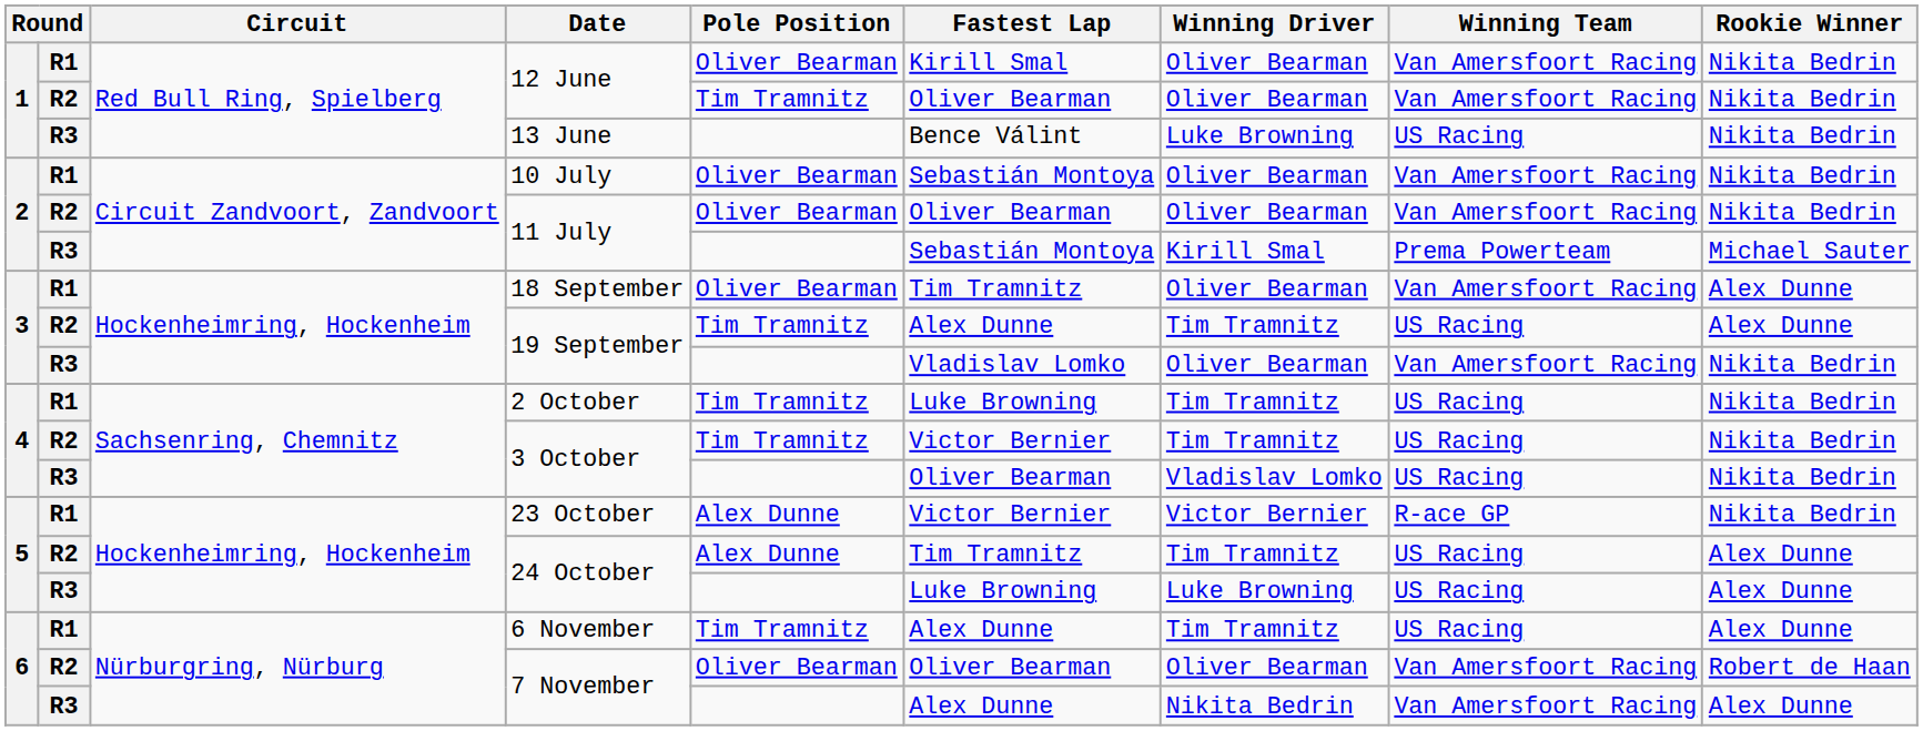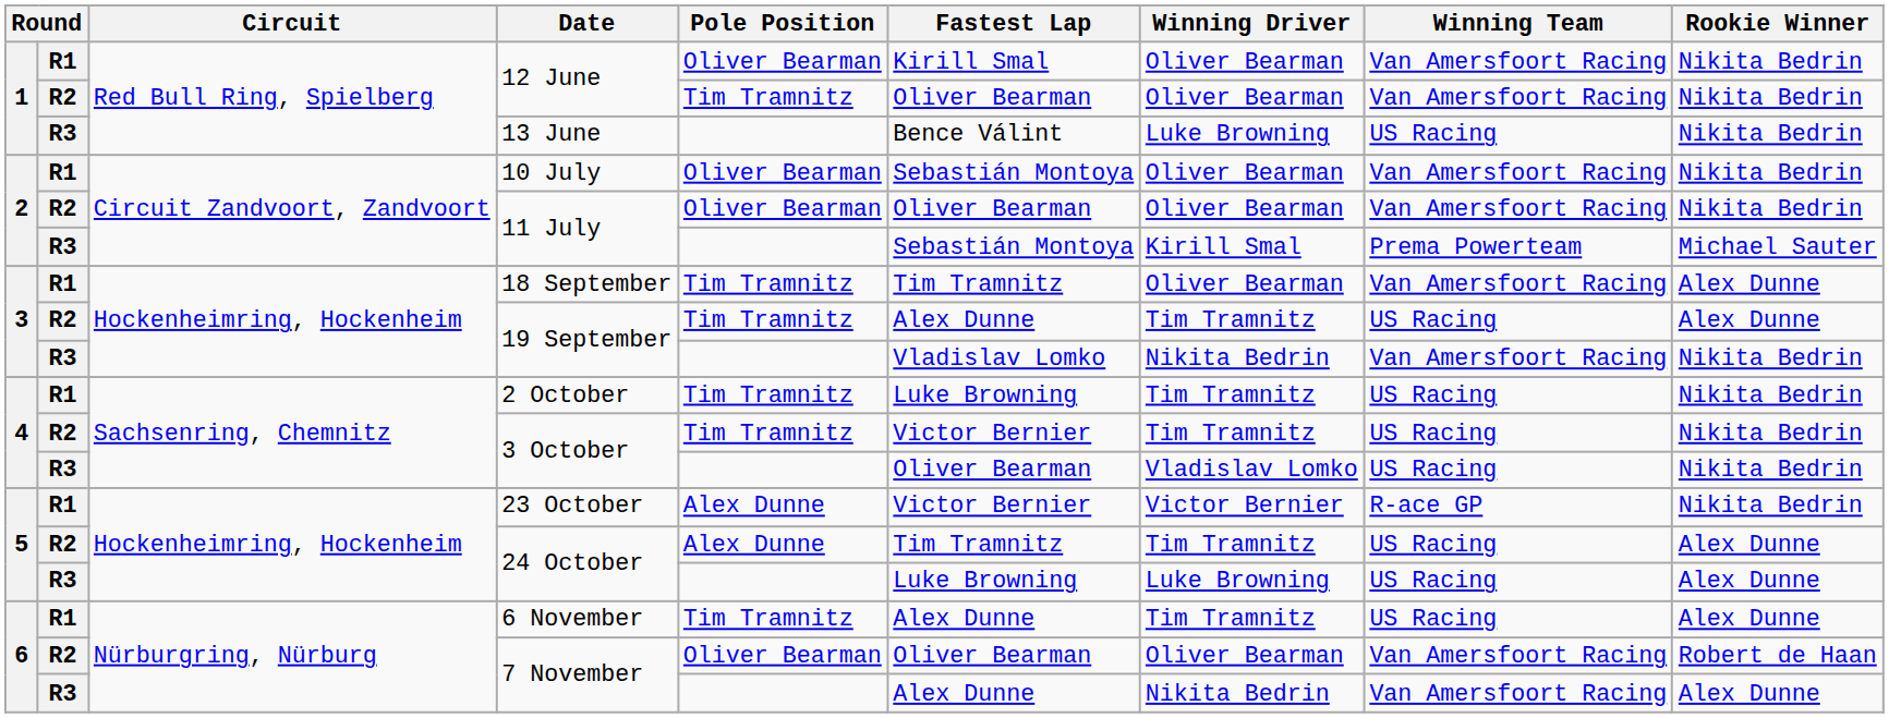18 September | Pole Position: Oliver Bearman -> Tim Tramnitz
R3 / 19 September | Winning Driver: Oliver Bearman -> Nikita Bedrin
